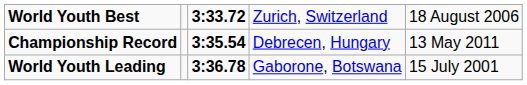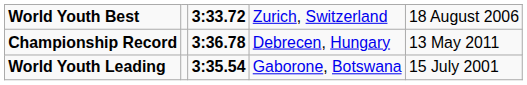Championship Record | column 3: 3:35.54 -> 3:36.78
World Youth Leading | column 3: 3:36.78 -> 3:35.54
